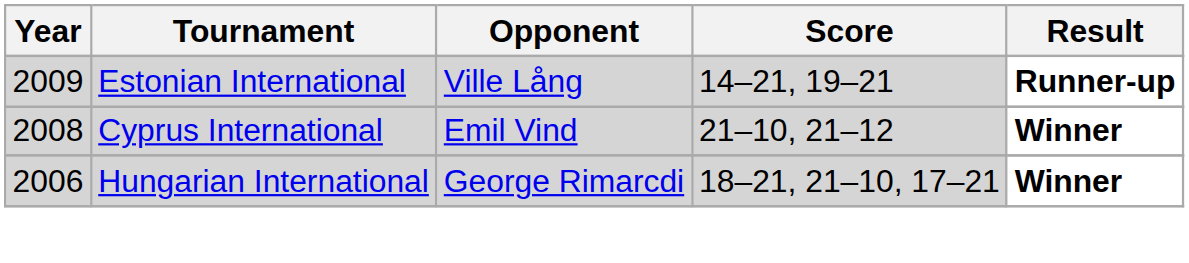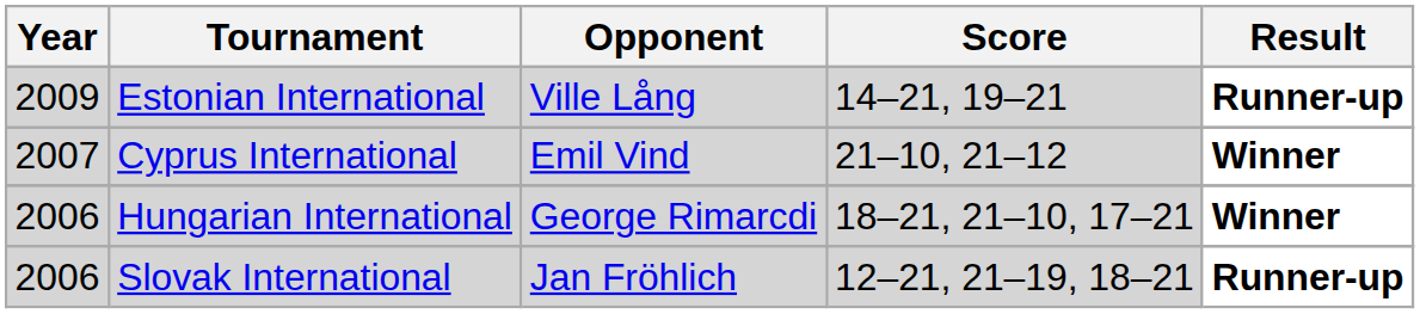Cyprus International | Year: 2008 -> 2007
+ row: 2006 | Slovak International | Jan Fröhlich | 12–21, 21–19, 18–21 | Runner-up
